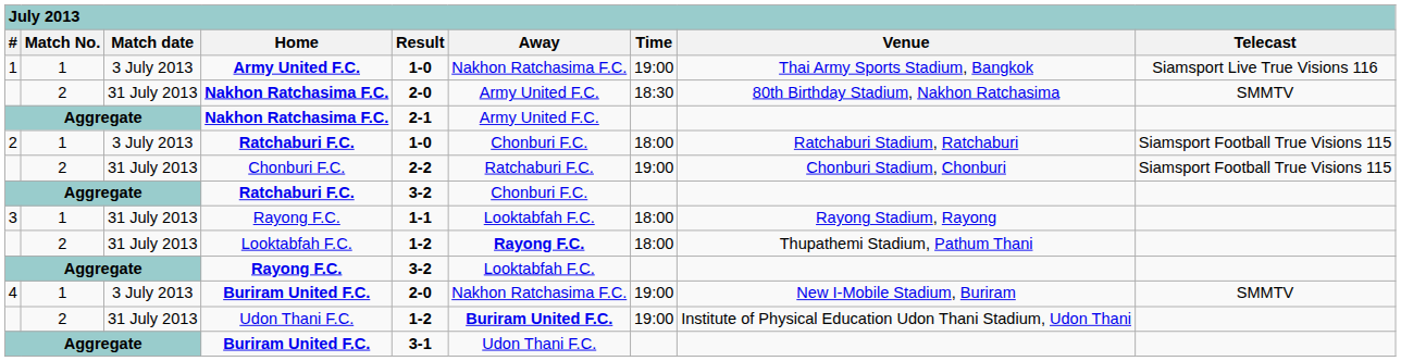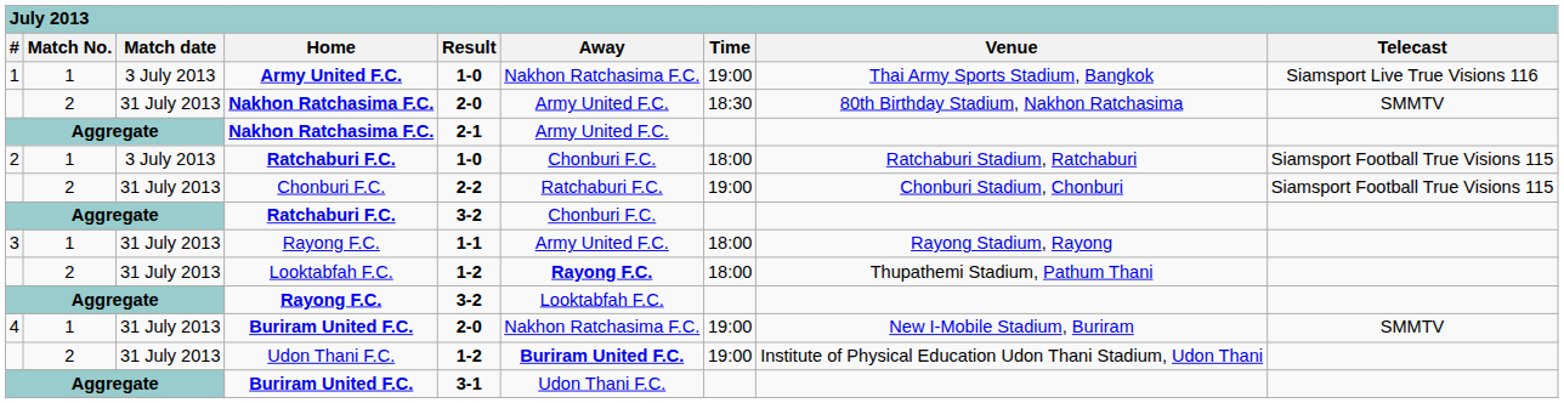3 / Rayong F.C. | Away: Looktabfah F.C. -> Army United F.C.
4 / Buriram United F.C. | Match date: 3 July 2013 -> 31 July 2013
